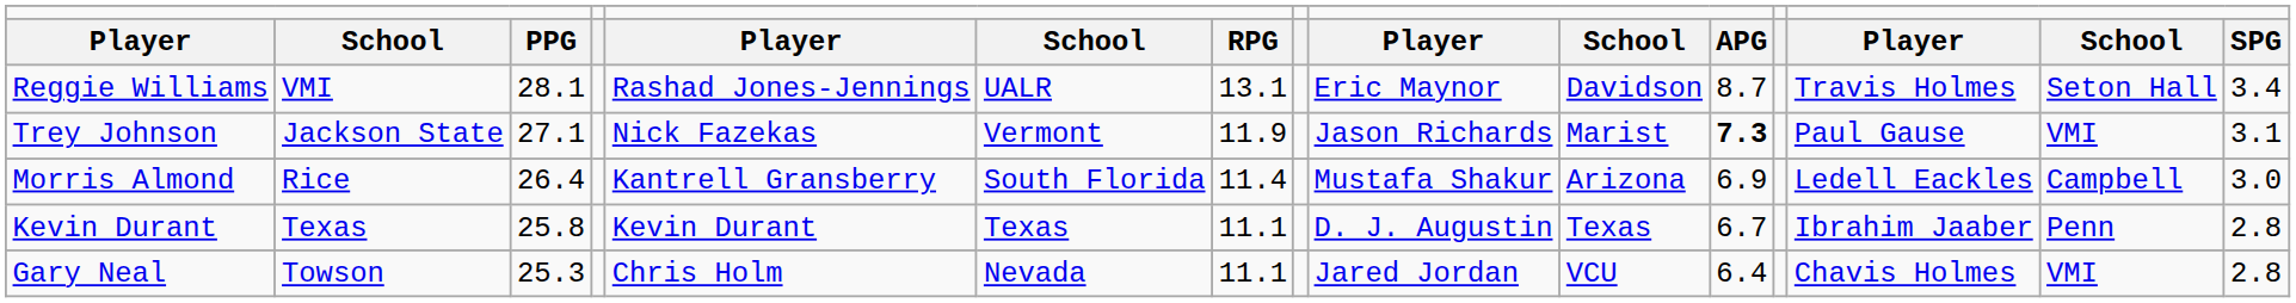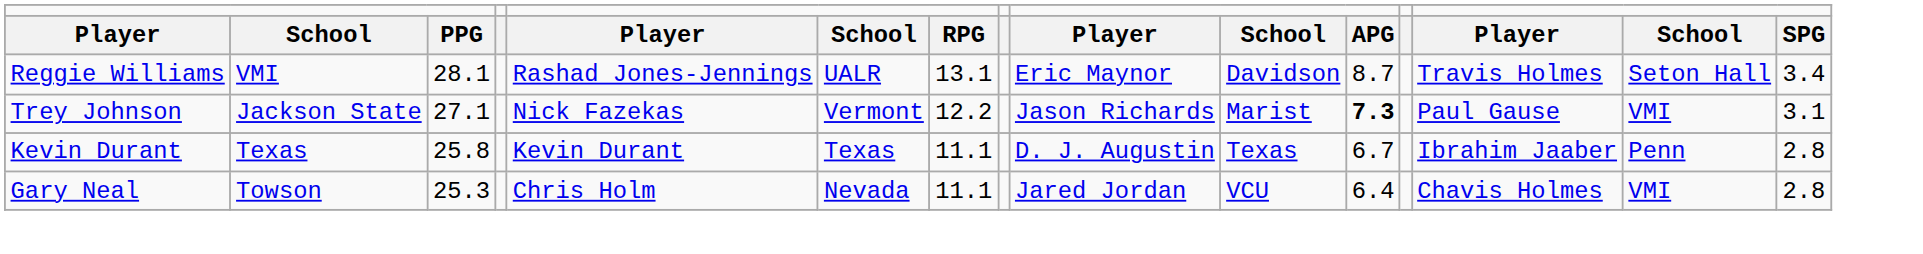Trey Johnson | column 7: 11.9 -> 12.2
- row: Morris Almond | Rice | 26.4 | Kantrell Gransberry | South Florida | 11.4 | Mustafa Shakur | Arizona | 6.9 | Ledell Eackles | Campbell | 3.0
